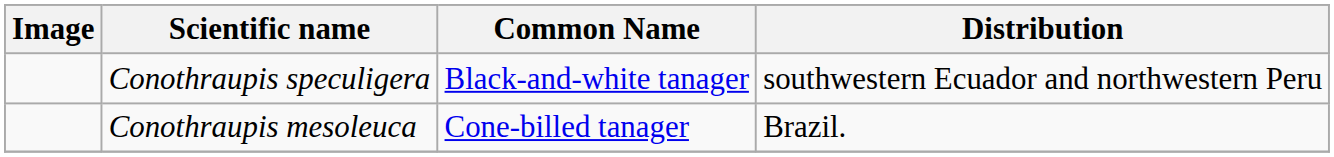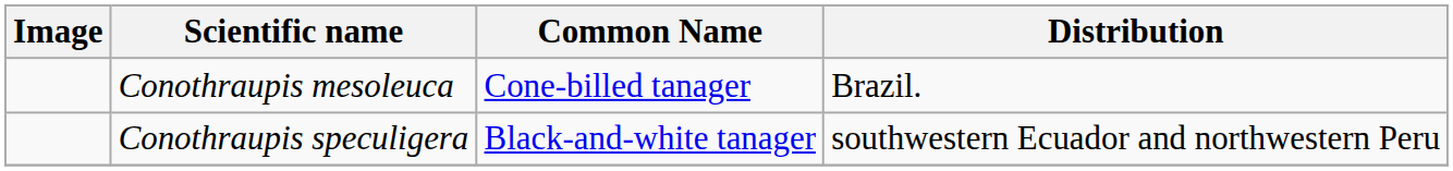rows swapped: Conothraupis speculigera <-> Conothraupis mesoleuca
